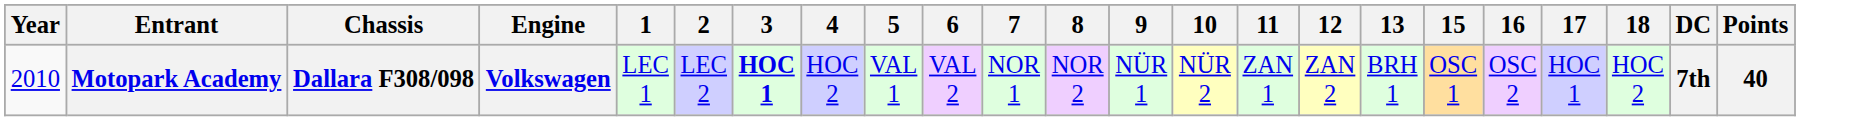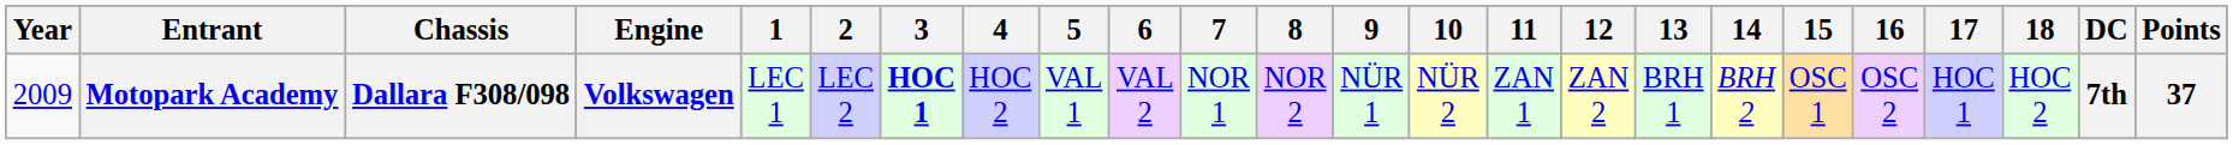+ column: 14 | BRH 2
Motopark Academy | Year: 2010 -> 2009
Motopark Academy | Points: 40 -> 37
